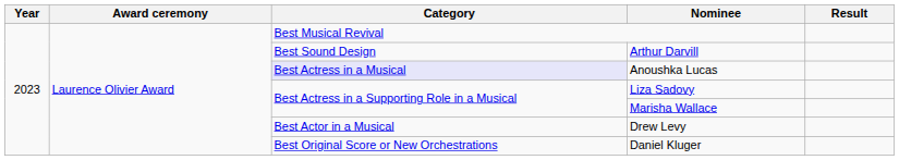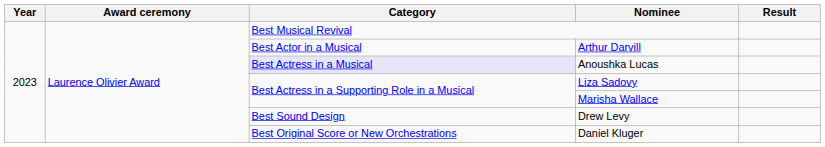Arthur Darvill | Category: Best Sound Design -> Best Actor in a Musical
Drew Levy | Category: Best Actor in a Musical -> Best Sound Design
